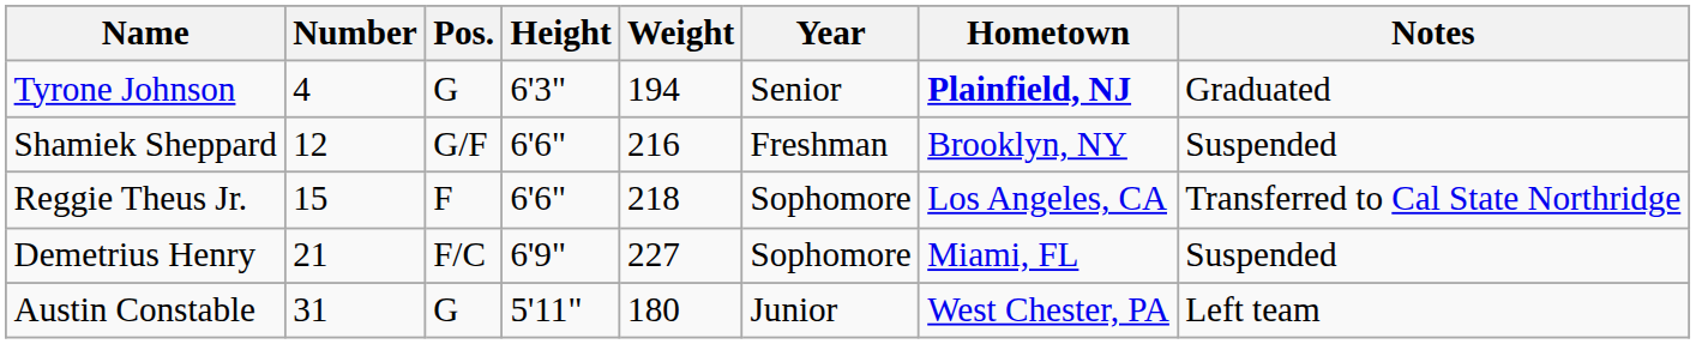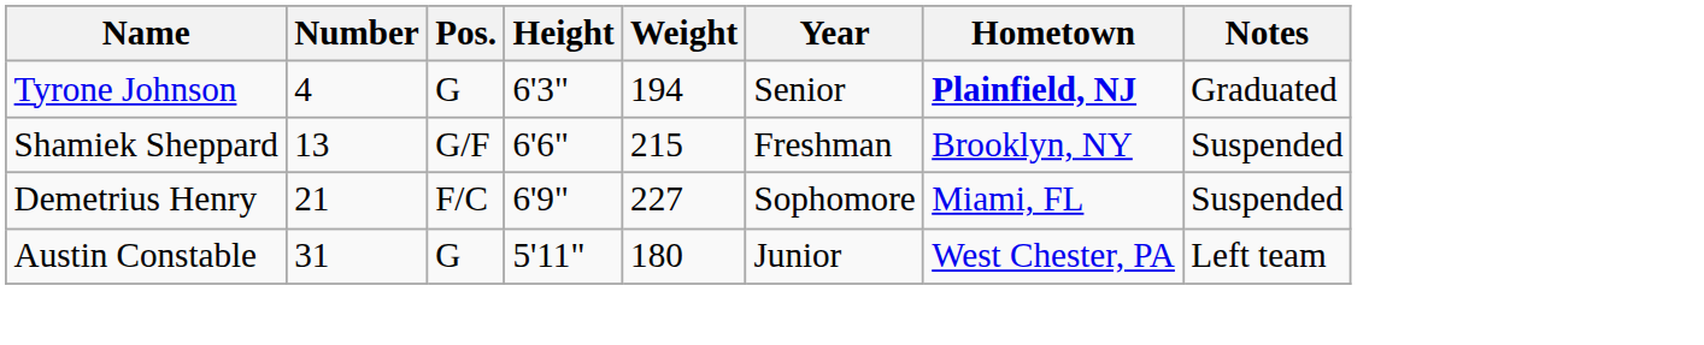Shamiek Sheppard | Number: 12 -> 13
Shamiek Sheppard | Weight: 216 -> 215
- row: Reggie Theus Jr. | 15 | F | 6'6" | 218 | Sophomore | Los Angeles, CA | Transferred to Cal State Northridge
